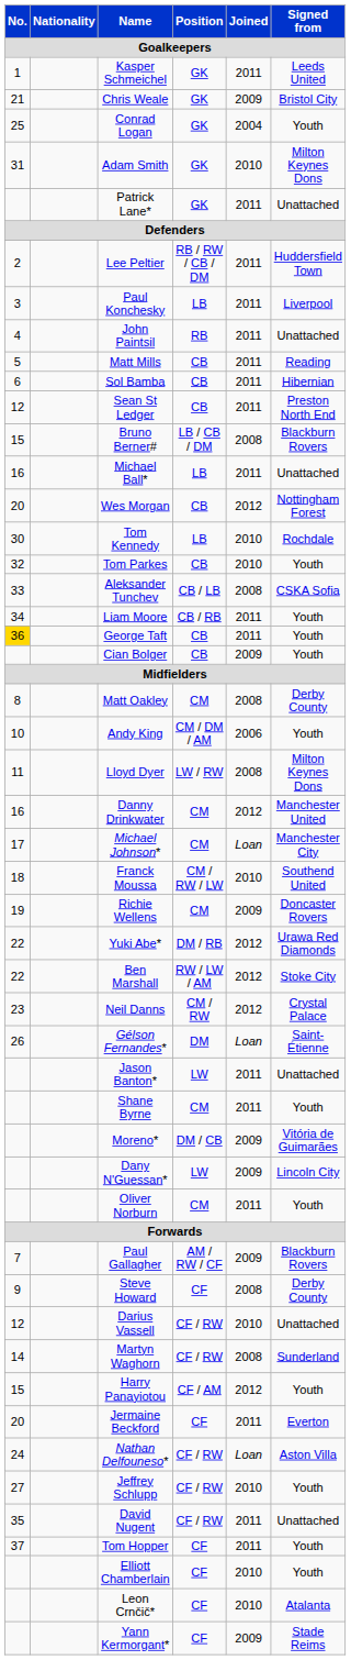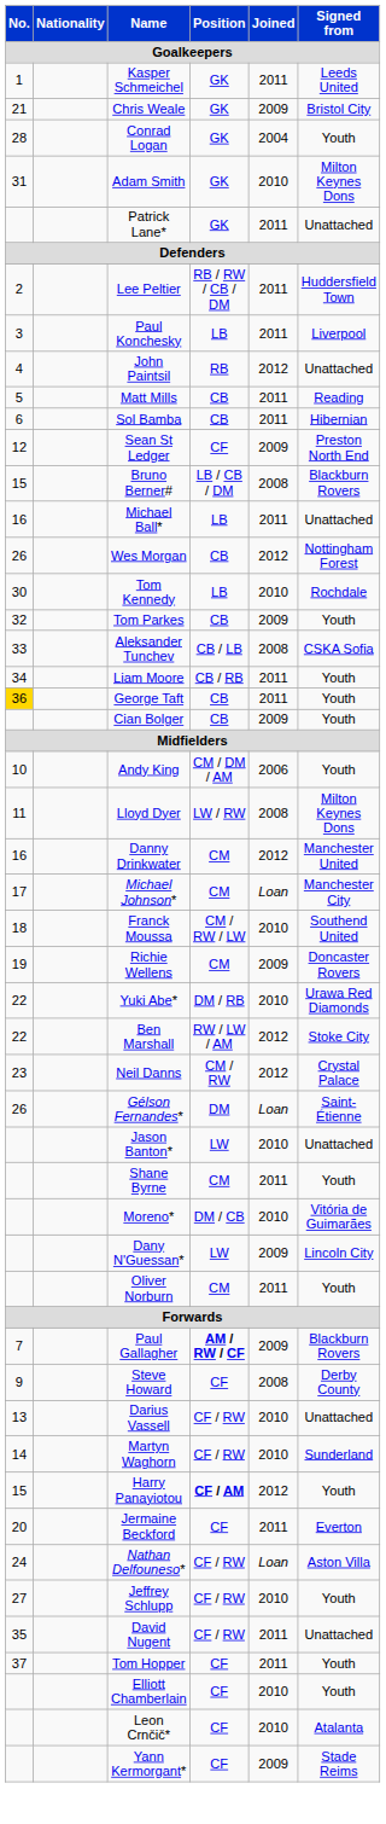Conrad Logan | No.: 25 -> 28
John Paintsil | Joined: 2011 -> 2012
Sean St Ledger | Position: CB -> CF
Sean St Ledger | Joined: 2011 -> 2009
Wes Morgan | No.: 20 -> 26
Tom Parkes | Joined: 2010 -> 2009
- row: 8 | Matt Oakley | CM | 2008 | Derby County
Yuki Abe* | Joined: 2012 -> 2010
Jason Banton* | Joined: 2011 -> 2010
Moreno* | Joined: 2009 -> 2010
Paul Gallagher | Position: normal -> bold
Darius Vassell | No.: 12 -> 13
Martyn Waghorn | Joined: 2008 -> 2010
Harry Panayiotou | Position: normal -> bold
